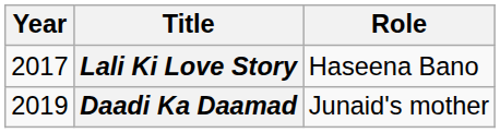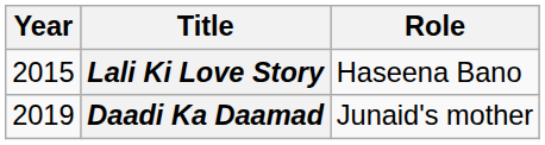Lali Ki Love Story | Year: 2017 -> 2015
